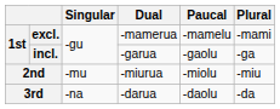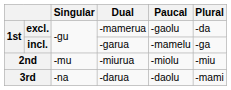excl. | Paucal: -mamelu -> -gaolu
excl. | Plural: -mami -> -da
incl. | Paucal: -gaolu -> -mamelu
3rd | Plural: -da -> -mami
